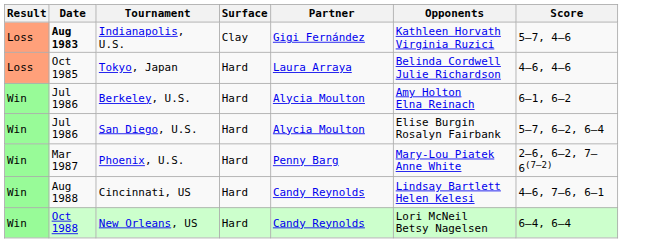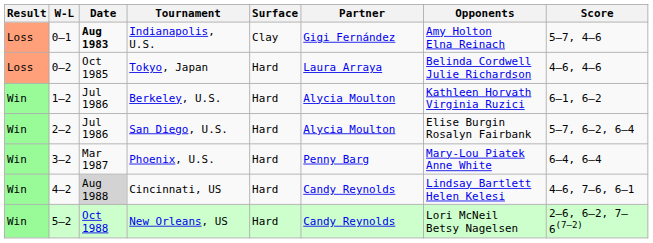+ column: W-L | 0–1 | 0–2 | 1–2 | 2–2 | 3–2 | 4–2 | 5–2
Indianapolis, U.S. | Opponents: Kathleen Horvath Virginia Ruzici -> Amy Holton Elna Reinach
Berkeley, U.S. | Opponents: Amy Holton Elna Reinach -> Kathleen Horvath Virginia Ruzici
Phoenix, U.S. | Score: 2–6, 6–2, 7–6(7–2) -> 6–4, 6–4
Cincinnati, US | Date: no background -> lightgrey background
New Orleans, US | Score: 6–4, 6–4 -> 2–6, 6–2, 7–6(7–2)
